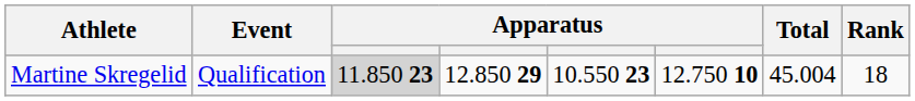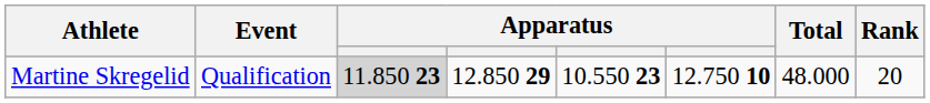Martine Skregelid | Total: 45.004 -> 48.000
Martine Skregelid | Rank: 18 -> 20
